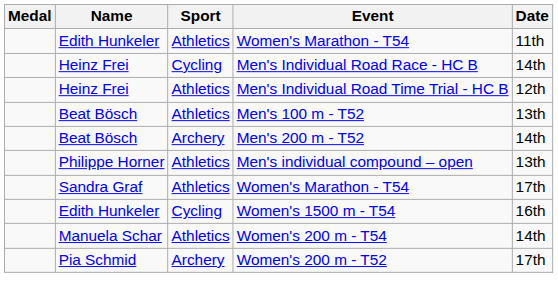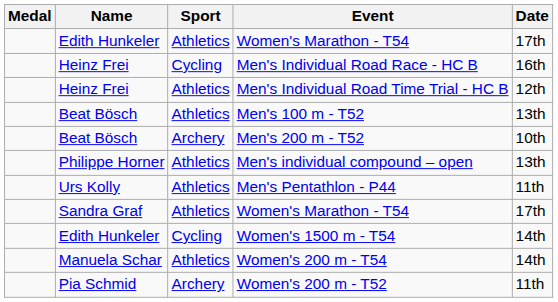Edith Hunkeler / Women's Marathon - T54 | Date: 11th -> 17th
Men's Individual Road Race - HC B | Date: 14th -> 16th
Men's 200 m - T52 | Date: 14th -> 10th
+ row: Urs Kolly | Athletics | Men's Pentathlon - P44 | 11th
Women's 1500 m - T54 | Date: 16th -> 14th
Women's 200 m - T52 | Date: 17th -> 11th
